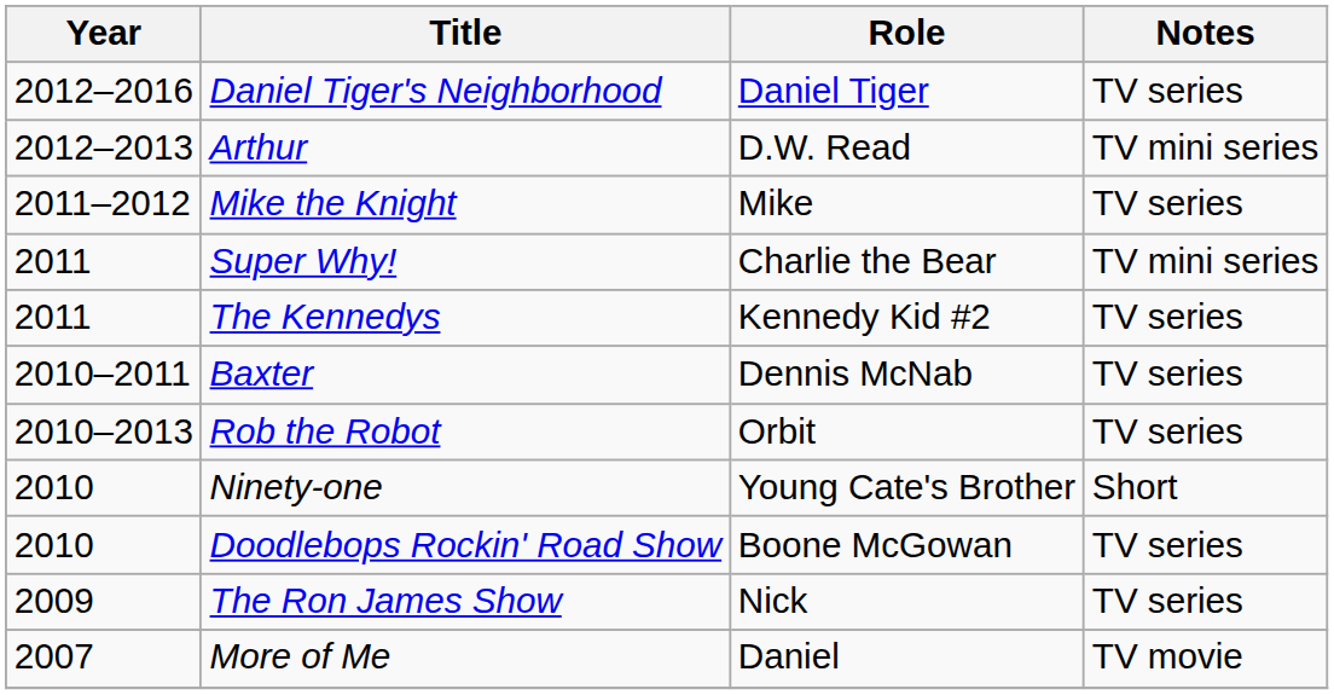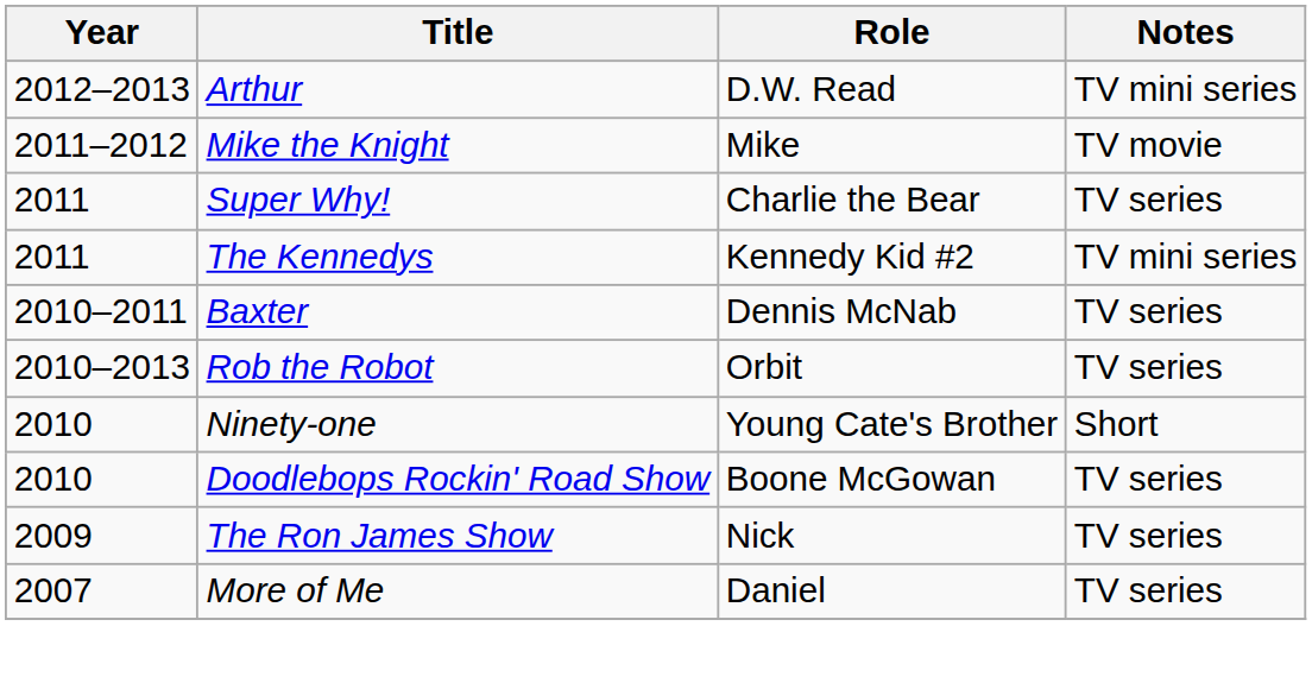- row: 2012–2016 | Daniel Tiger's Neighborhood | Daniel Tiger | TV series
Mike the Knight | Notes: TV series -> TV movie
Super Why! | Notes: TV mini series -> TV series
The Kennedys | Notes: TV series -> TV mini series
More of Me | Notes: TV movie -> TV series
